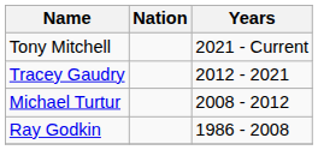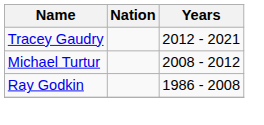- row: Tony Mitchell | 2021 - Current
